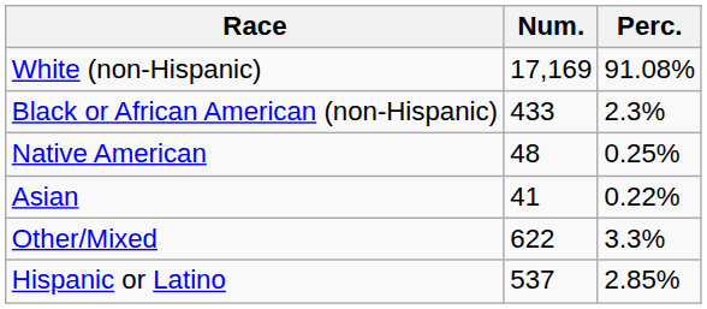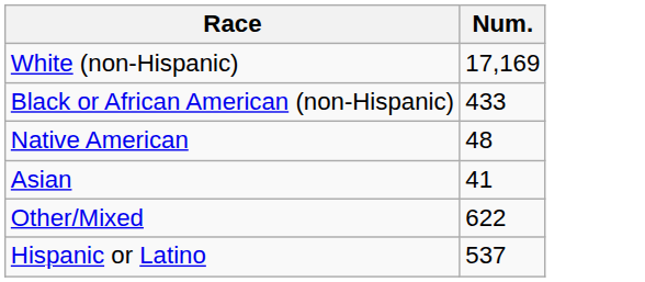- column: Perc. | 91.08% | 2.3% | 0.25% | 0.22% | 3.3% | 2.85%
